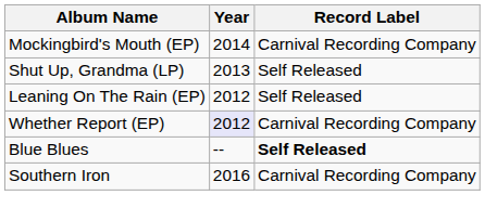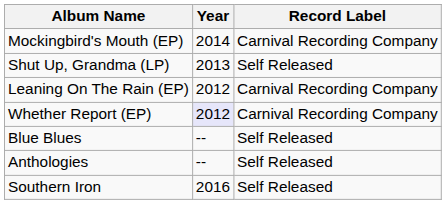Leaning On The Rain (EP) | Record Label: Self Released -> Carnival Recording Company
Blue Blues | Record Label: bold -> normal
+ row: Anthologies | -- | Self Released
Southern Iron | Record Label: Carnival Recording Company -> Self Released
